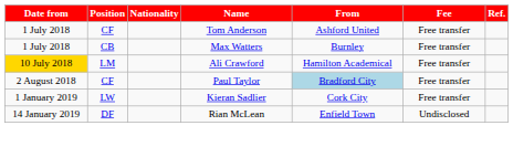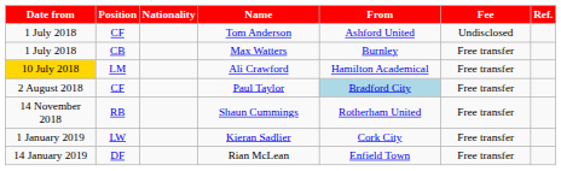Tom Anderson | Fee: Free transfer -> Undisclosed
+ row: 14 November 2018 | RB | Shaun Cummings | Rotherham United | Free transfer
Rian McLean | Fee: Undisclosed -> Free transfer
